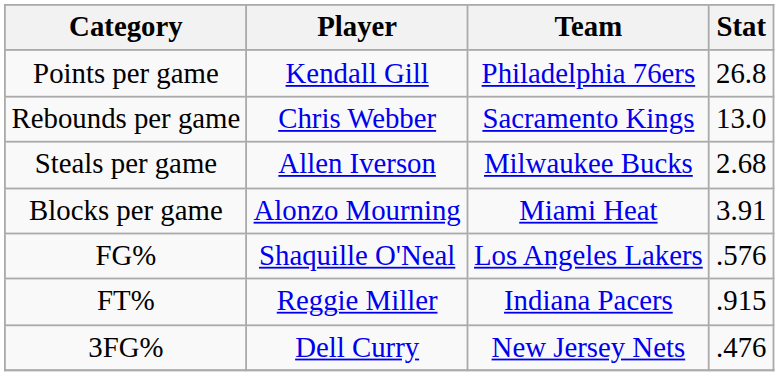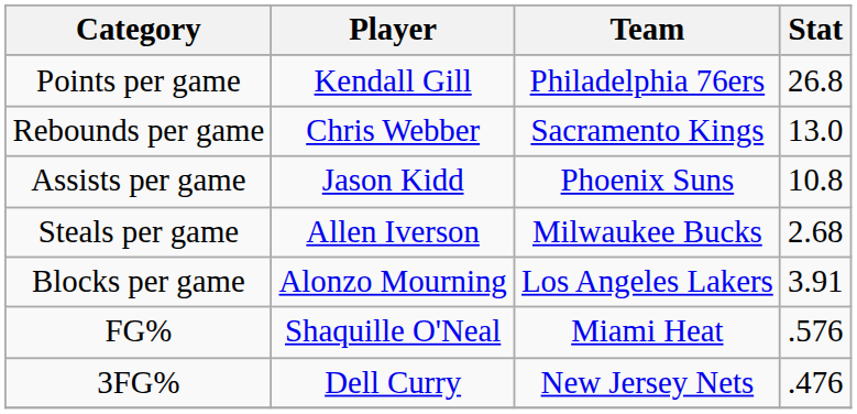+ row: Assists per game | Jason Kidd | Phoenix Suns | 10.8
Blocks per game | Team: Miami Heat -> Los Angeles Lakers
FG% | Team: Los Angeles Lakers -> Miami Heat
- row: FT% | Reggie Miller | Indiana Pacers | .915
